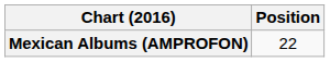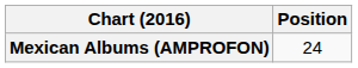Mexican Albums (AMPROFON) | Position: 22 -> 24
